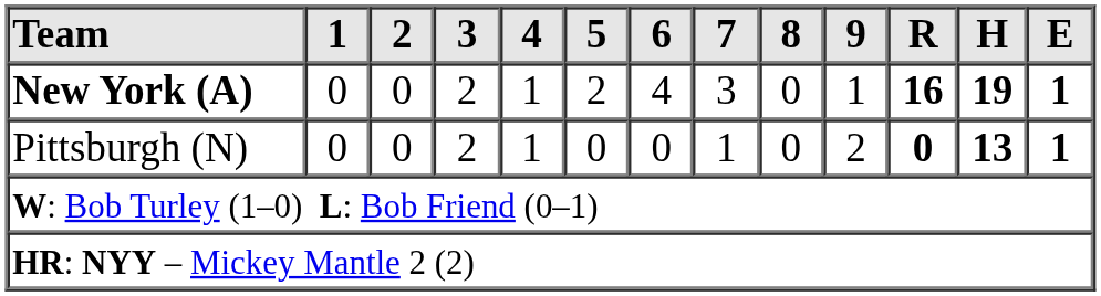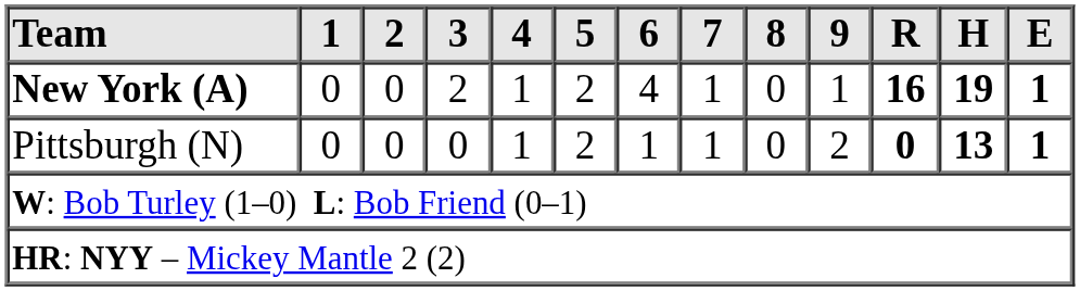New York (A) | 7: 3 -> 1
Pittsburgh (N) | 3: 2 -> 0
Pittsburgh (N) | 5: 0 -> 2
Pittsburgh (N) | 6: 0 -> 1
